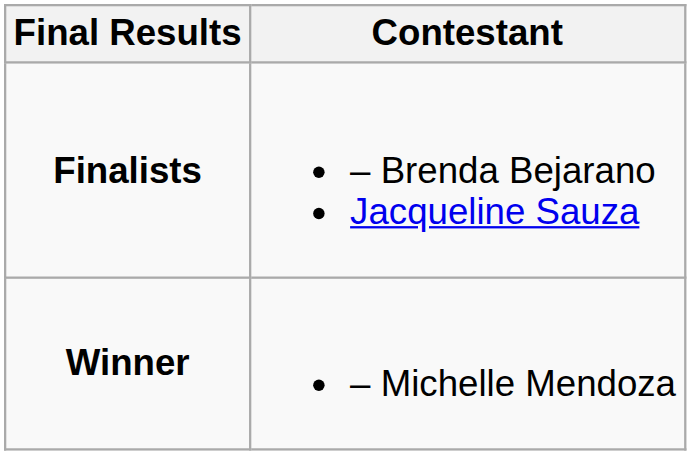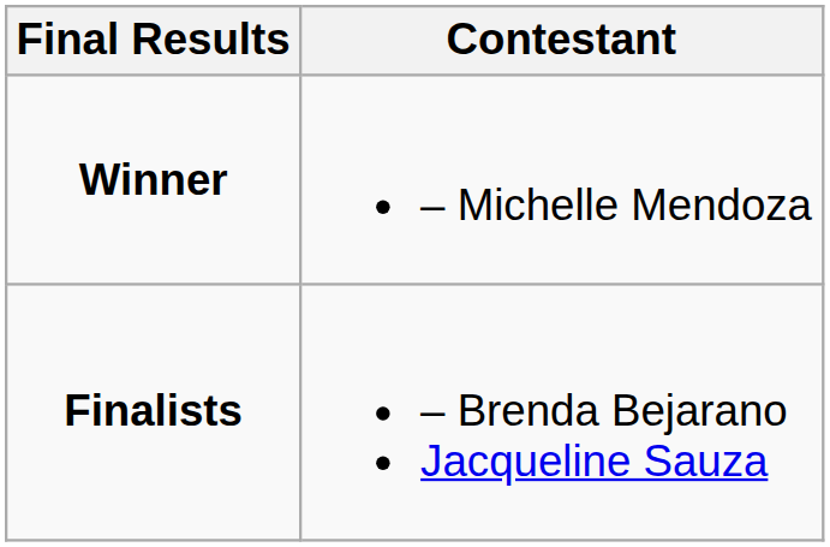rows swapped: Winner <-> Finalists
